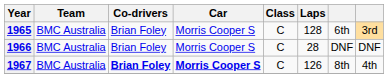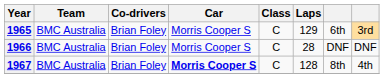1965 | Laps: 128 -> 129
1967 | Co-drivers: bold -> normal
1967 | Laps: 126 -> 128
